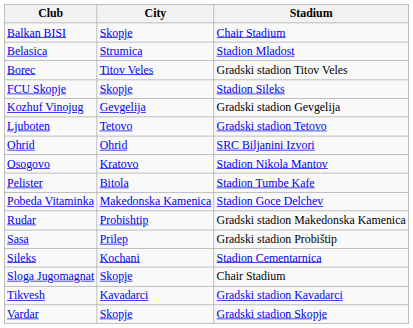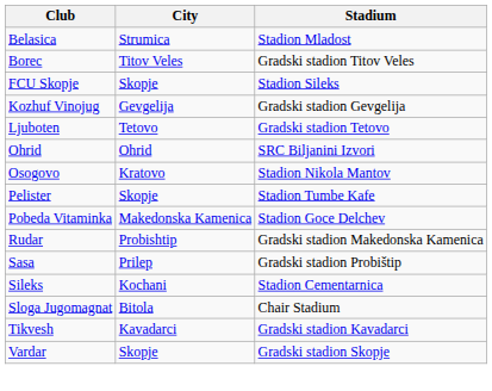- row: Balkan BISI | Skopje | Chair Stadium
Pelister | City: Bitola -> Skopje
Sloga Jugomagnat | City: Skopje -> Bitola
